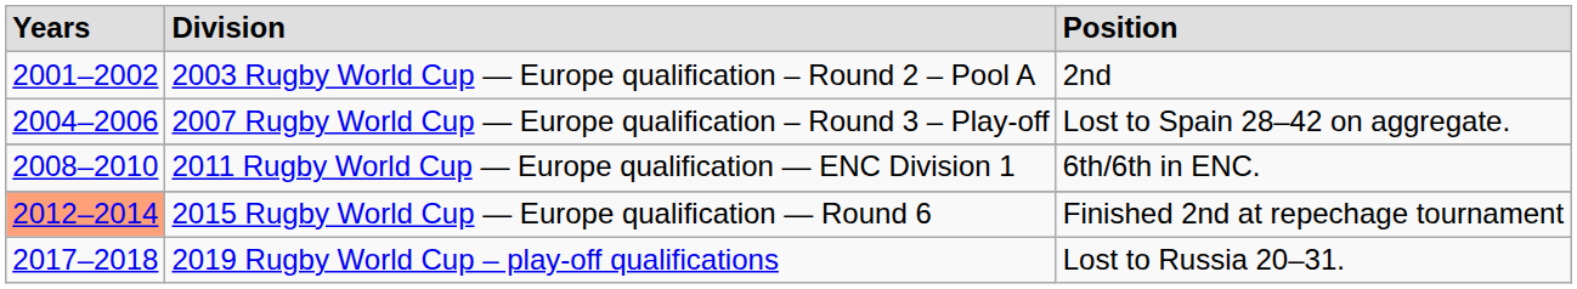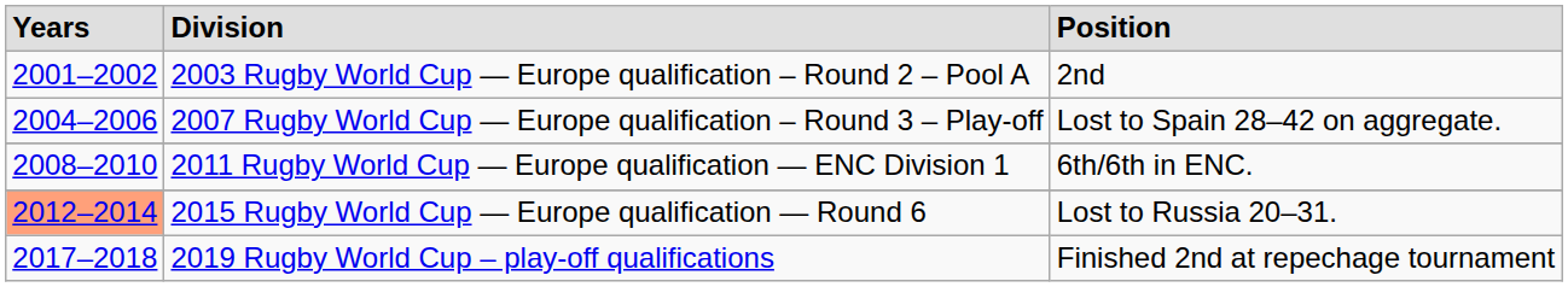2015 Rugby World Cup — Europe qualification — Round 6 | Position: Finished 2nd at repechage tournament -> Lost to Russia 20–31.
2019 Rugby World Cup – play-off qualifications | Position: Lost to Russia 20–31. -> Finished 2nd at repechage tournament
